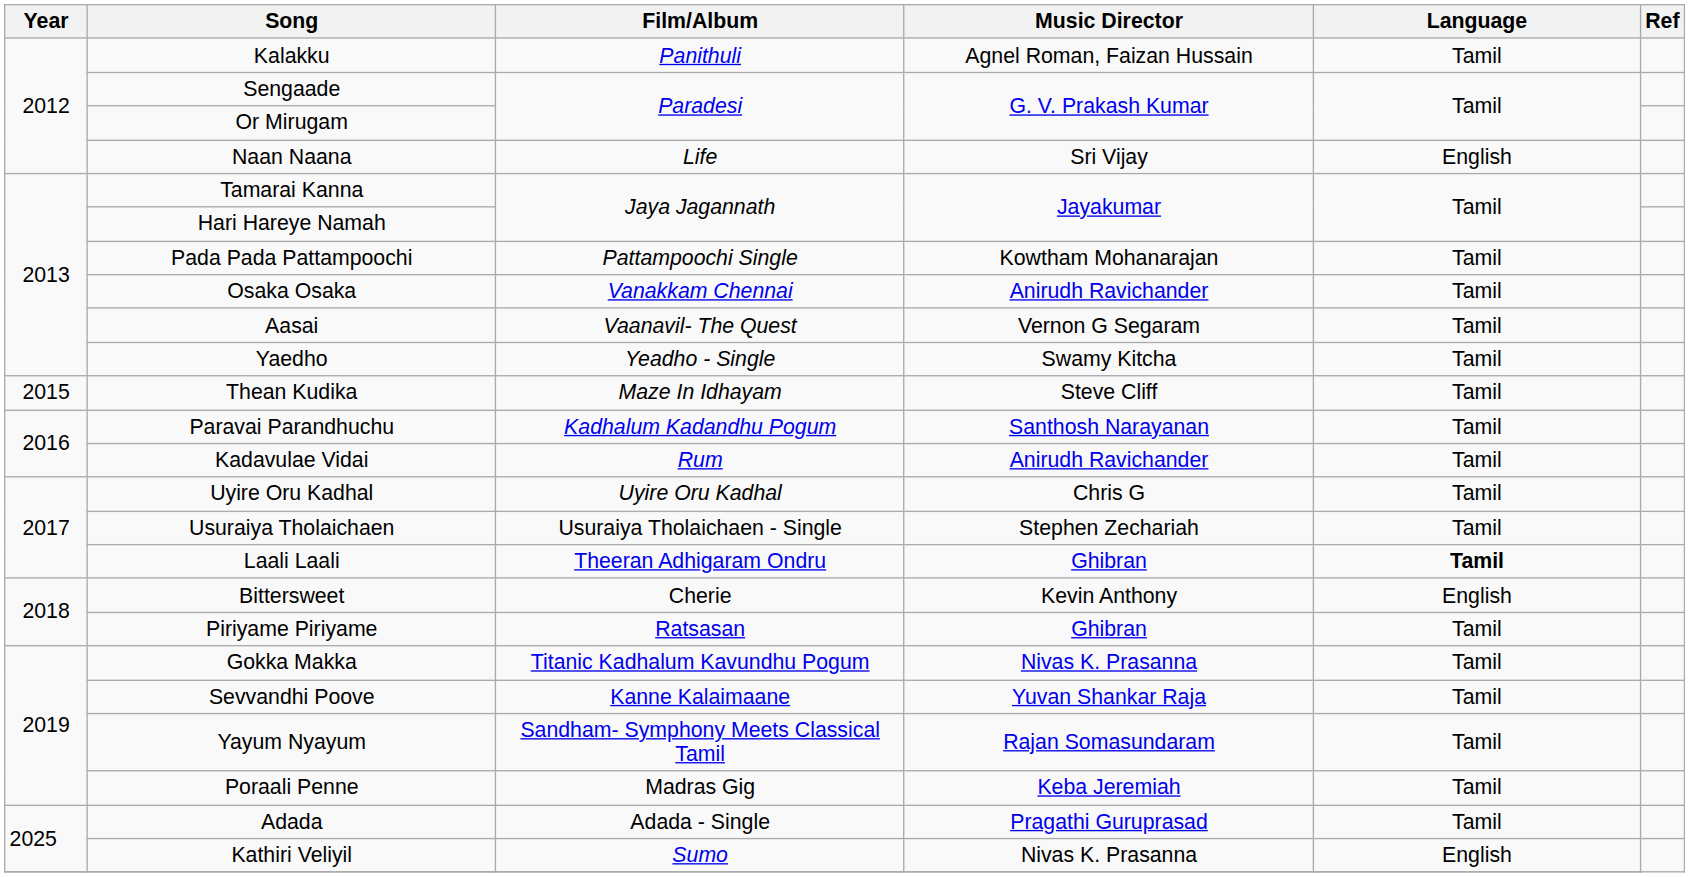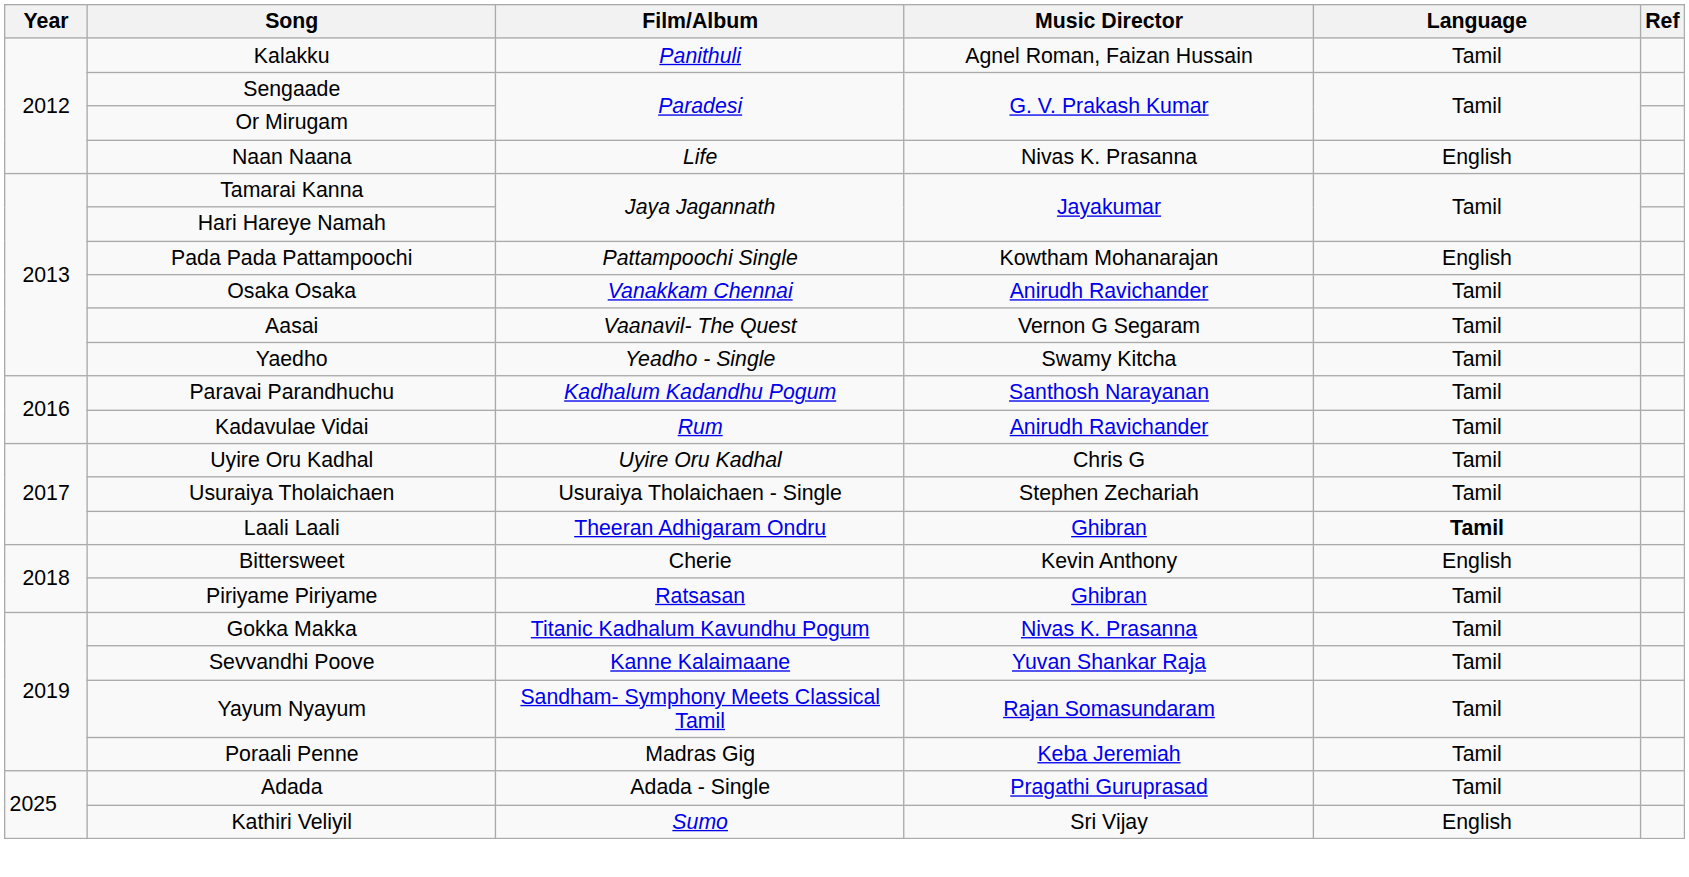Naan Naana | Music Director: Sri Vijay -> Nivas K. Prasanna
Pada Pada Pattampoochi | Language: Tamil -> English
- row: 2015 | Thean Kudika | Maze In Idhayam | Steve Cliff | Tamil
Kathiri Veliyil | Music Director: Nivas K. Prasanna -> Sri Vijay
